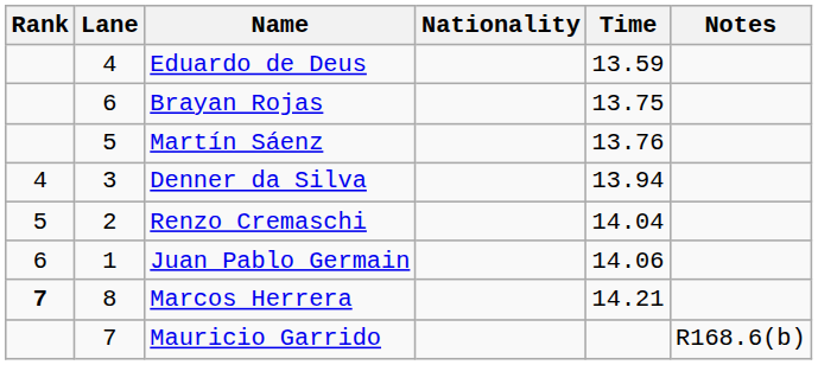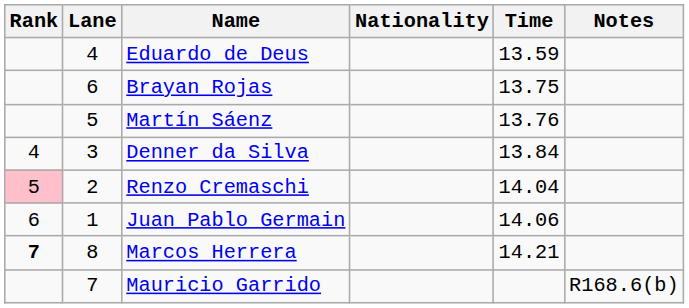Denner da Silva | Time: 13.94 -> 13.84
Renzo Cremaschi | Rank: no background -> pink background
